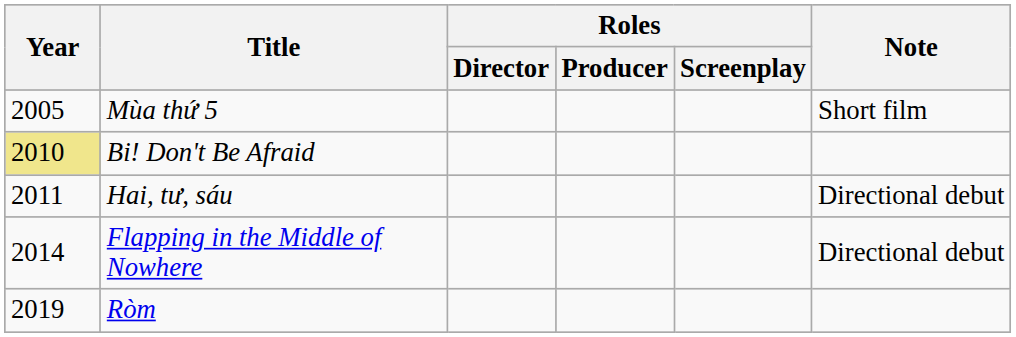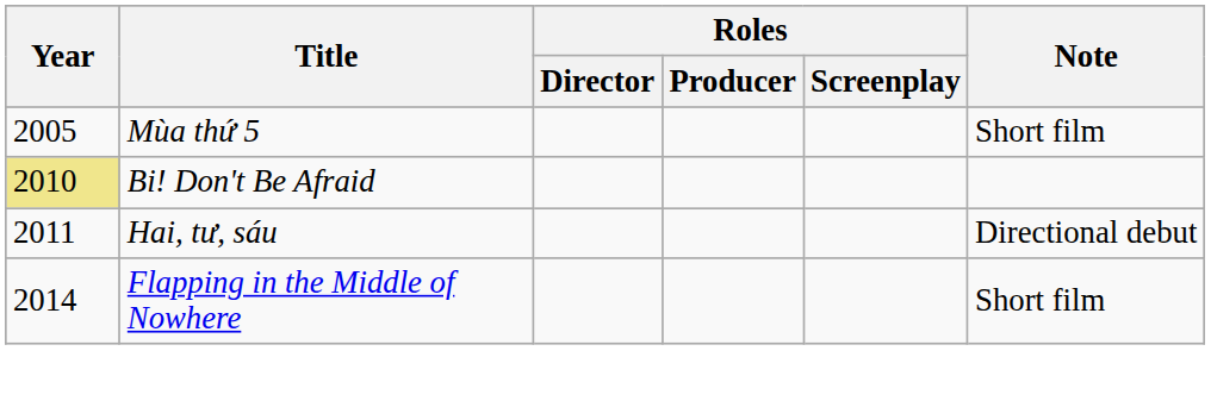Flapping in the Middle of Nowhere | Note: Directional debut -> Short film
- row: 2019 | Ròm
